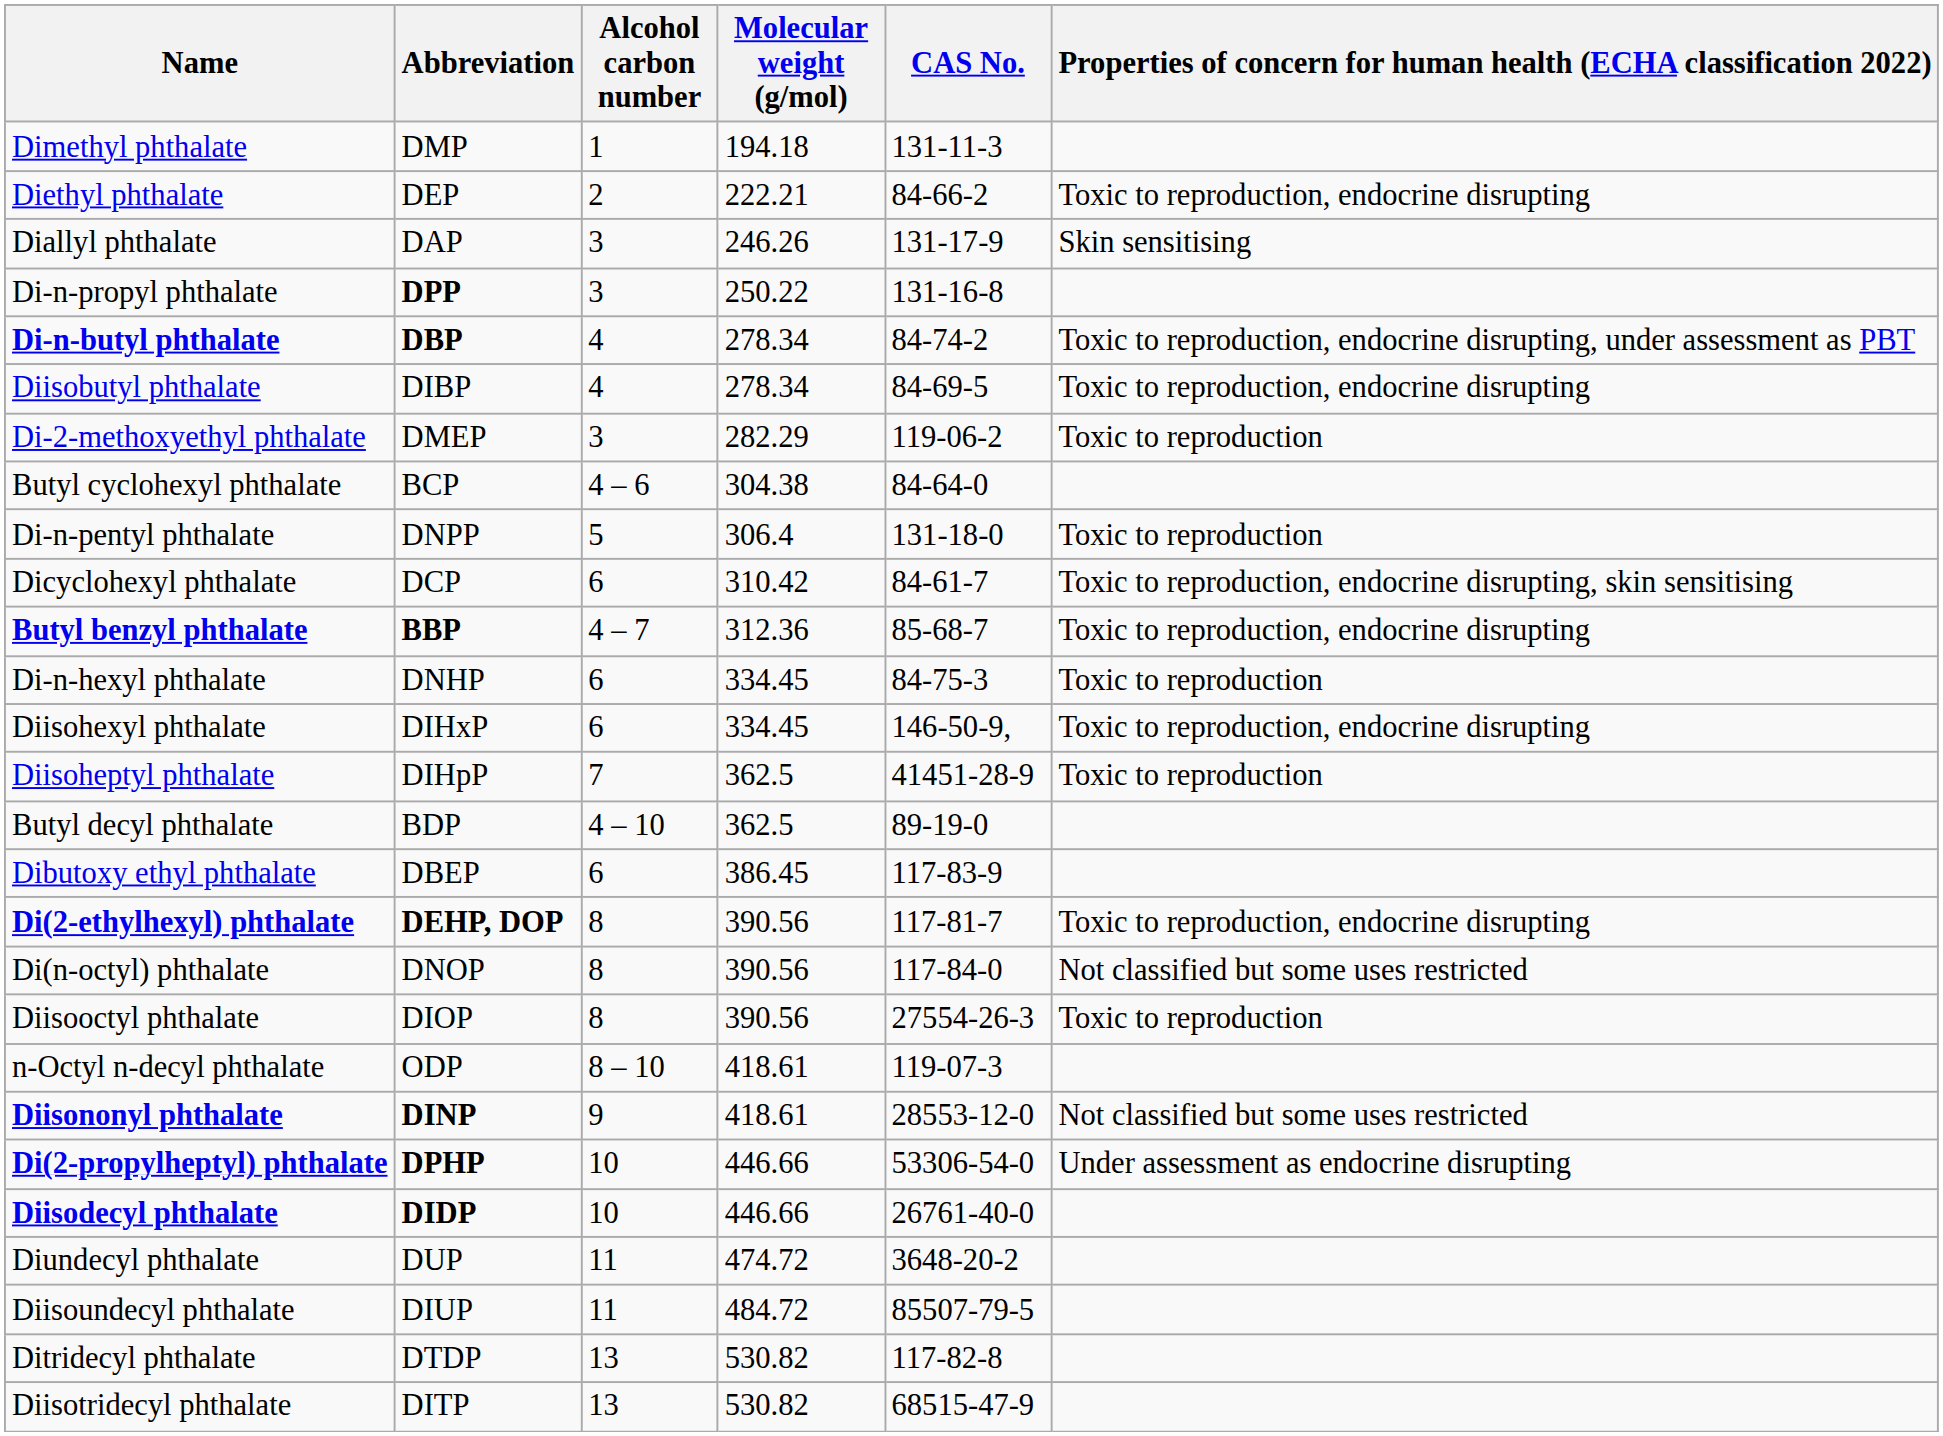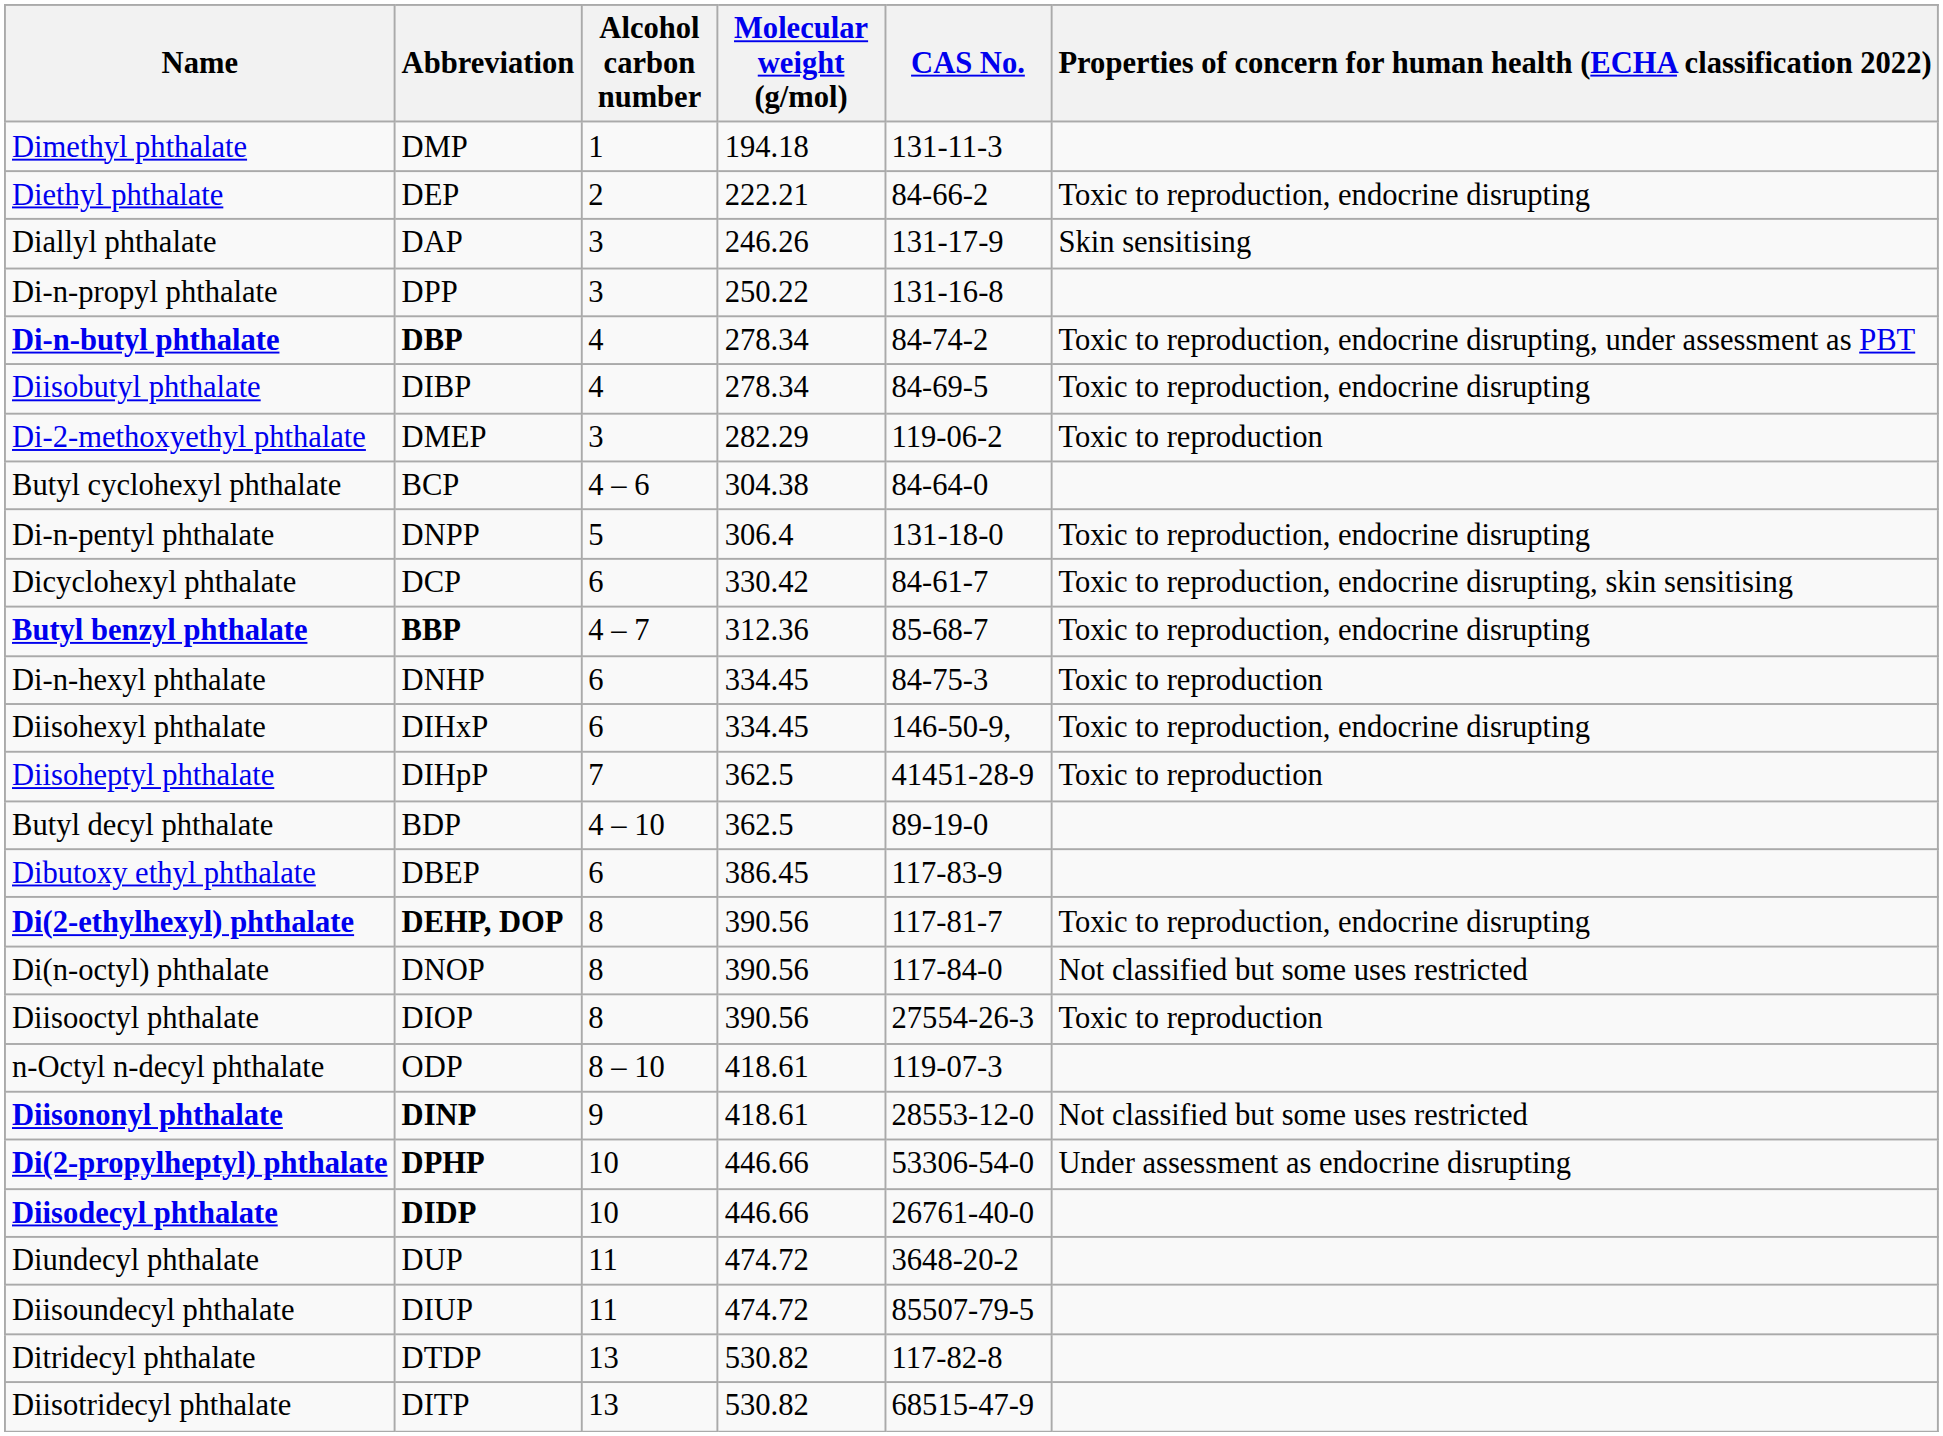Di-n-propyl phthalate | Abbreviation: bold -> normal
Di-n-pentyl phthalate | column 6: Toxic to reproduction -> Toxic to reproduction, endocrine disrupting
Dicyclohexyl phthalate | Molecular weight (g/mol): 310.42 -> 330.42
Diisoundecyl phthalate | Molecular weight (g/mol): 484.72 -> 474.72
